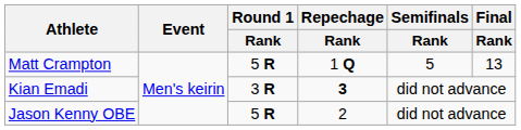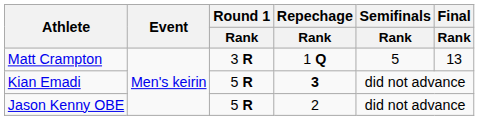Matt Crampton | Round 1 / Rank: 5 R -> 3 R
Kian Emadi | Round 1 / Rank: 3 R -> 5 R
